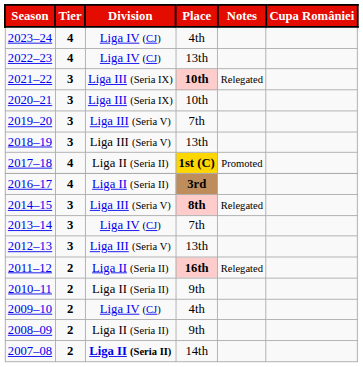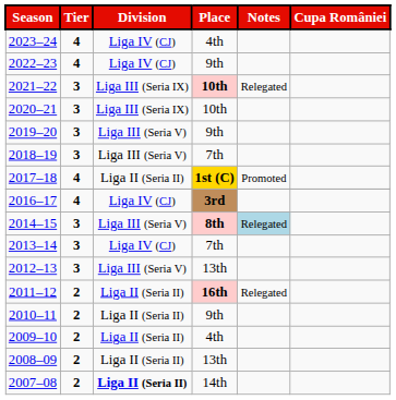2022–23 | Place: 13th -> 9th
2019–20 | Place: 7th -> 9th
2018–19 | Place: 13th -> 7th
2016–17 | Division: Liga II (Seria II) -> Liga IV (CJ)
2014–15 | Notes: no background -> lightblue background
2009–10 | Division: Liga IV (CJ) -> Liga II (Seria II)
2008–09 | Place: 9th -> 13th
